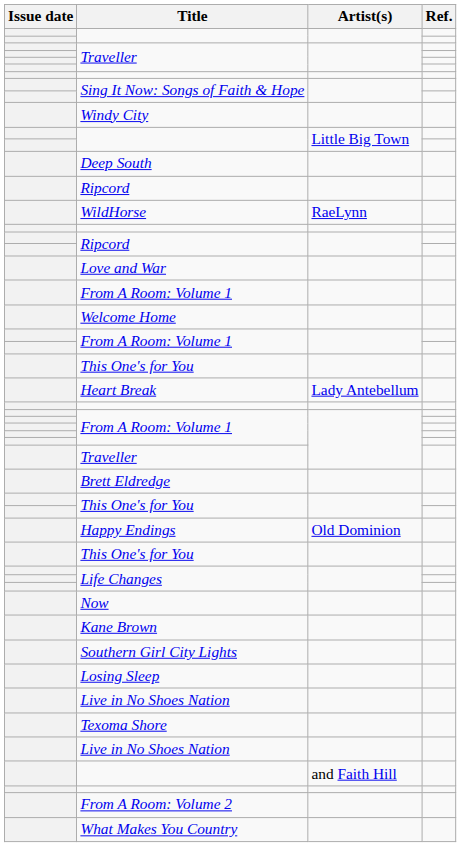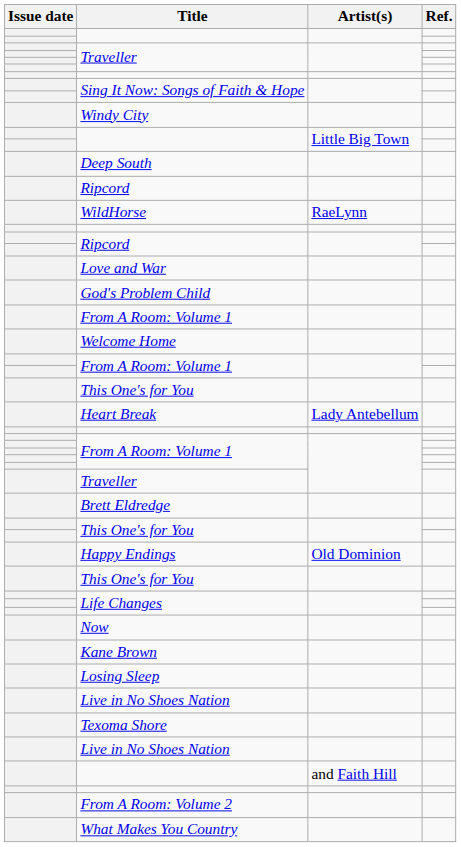+ row: God's Problem Child
- row: Southern Girl City Lights
